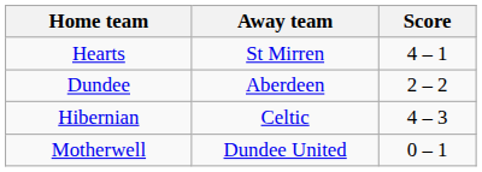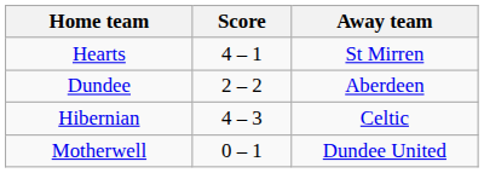columns swapped: Score <-> Away team
